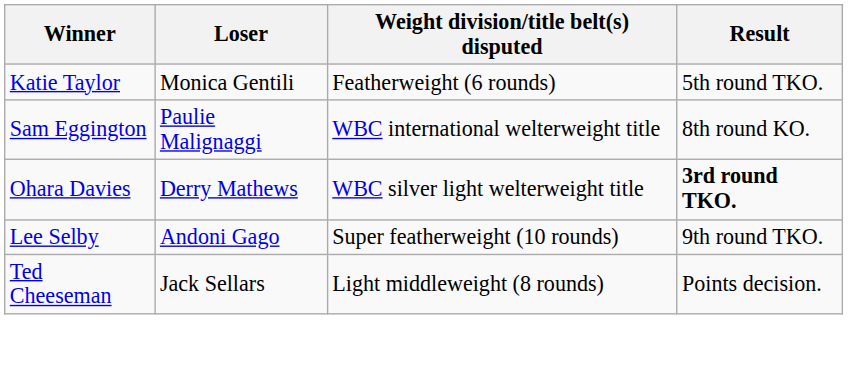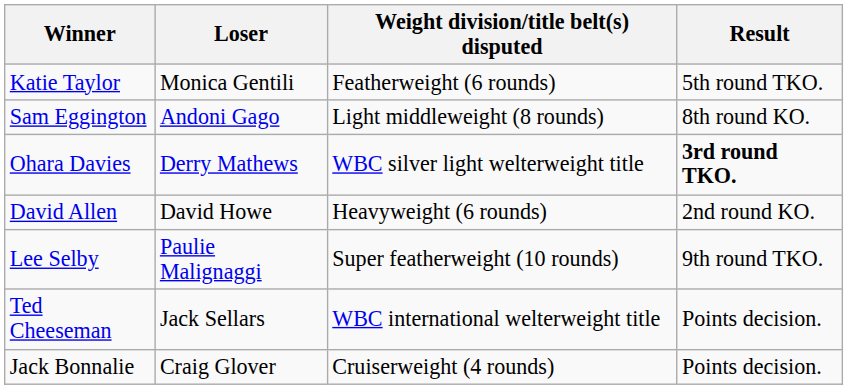Sam Eggington | Loser: Paulie Malignaggi -> Andoni Gago
Sam Eggington | Weight division/title belt(s) disputed: WBC international welterweight title -> Light middleweight (8 rounds)
+ row: David Allen | David Howe | Heavyweight (6 rounds) | 2nd round KO.
Lee Selby | Loser: Andoni Gago -> Paulie Malignaggi
Ted Cheeseman | Weight division/title belt(s) disputed: Light middleweight (8 rounds) -> WBC international welterweight title
+ row: Jack Bonnalie | Craig Glover | Cruiserweight (4 rounds) | Points decision.
